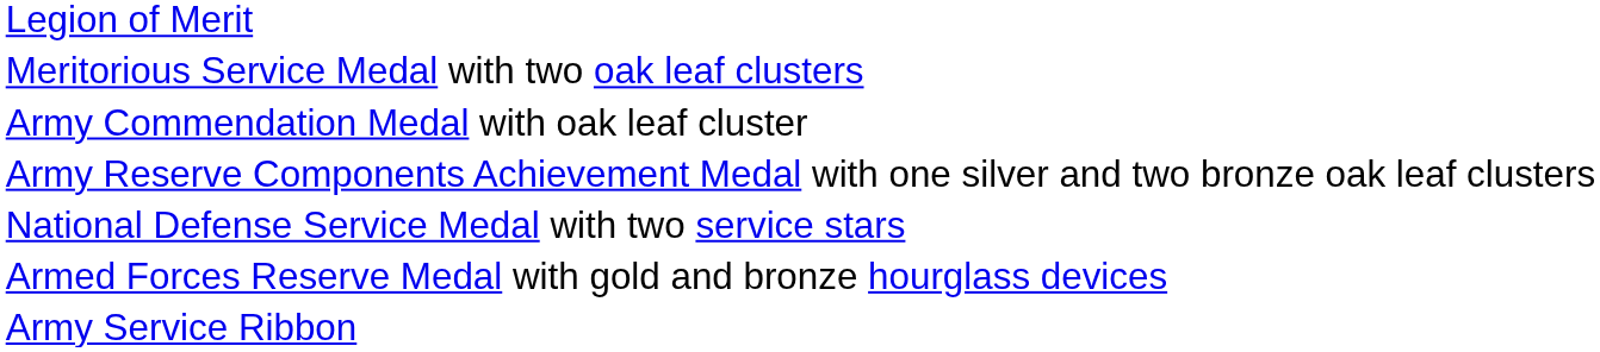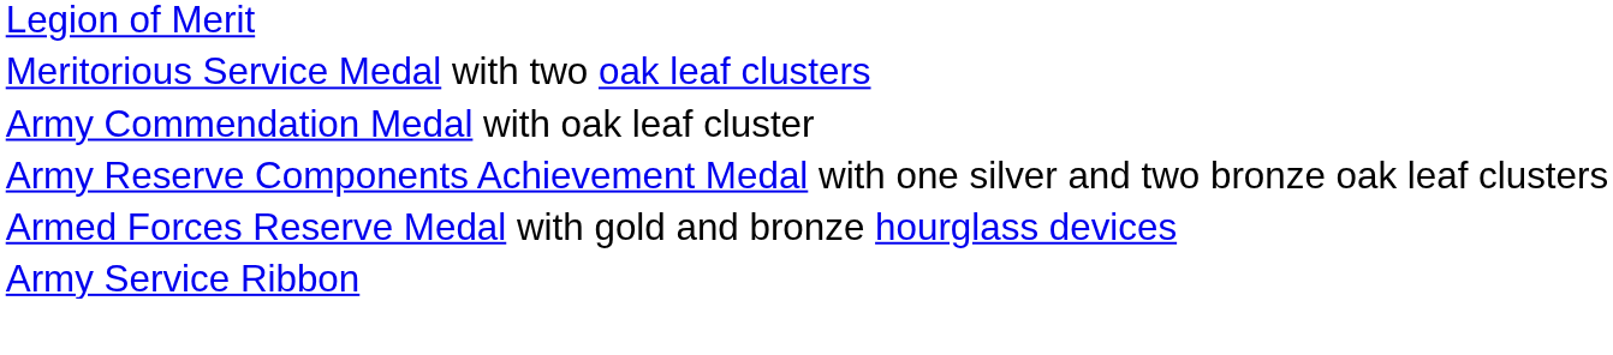- row: National Defense Service Medal with two service stars
